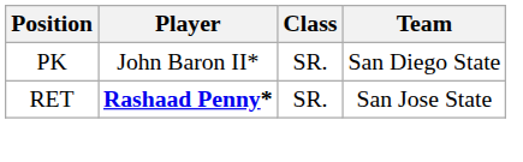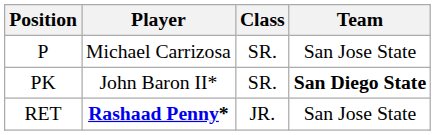+ row: P | Michael Carrizosa | SR. | San Jose State
PK | Team: normal -> bold
RET | Class: SR. -> JR.
